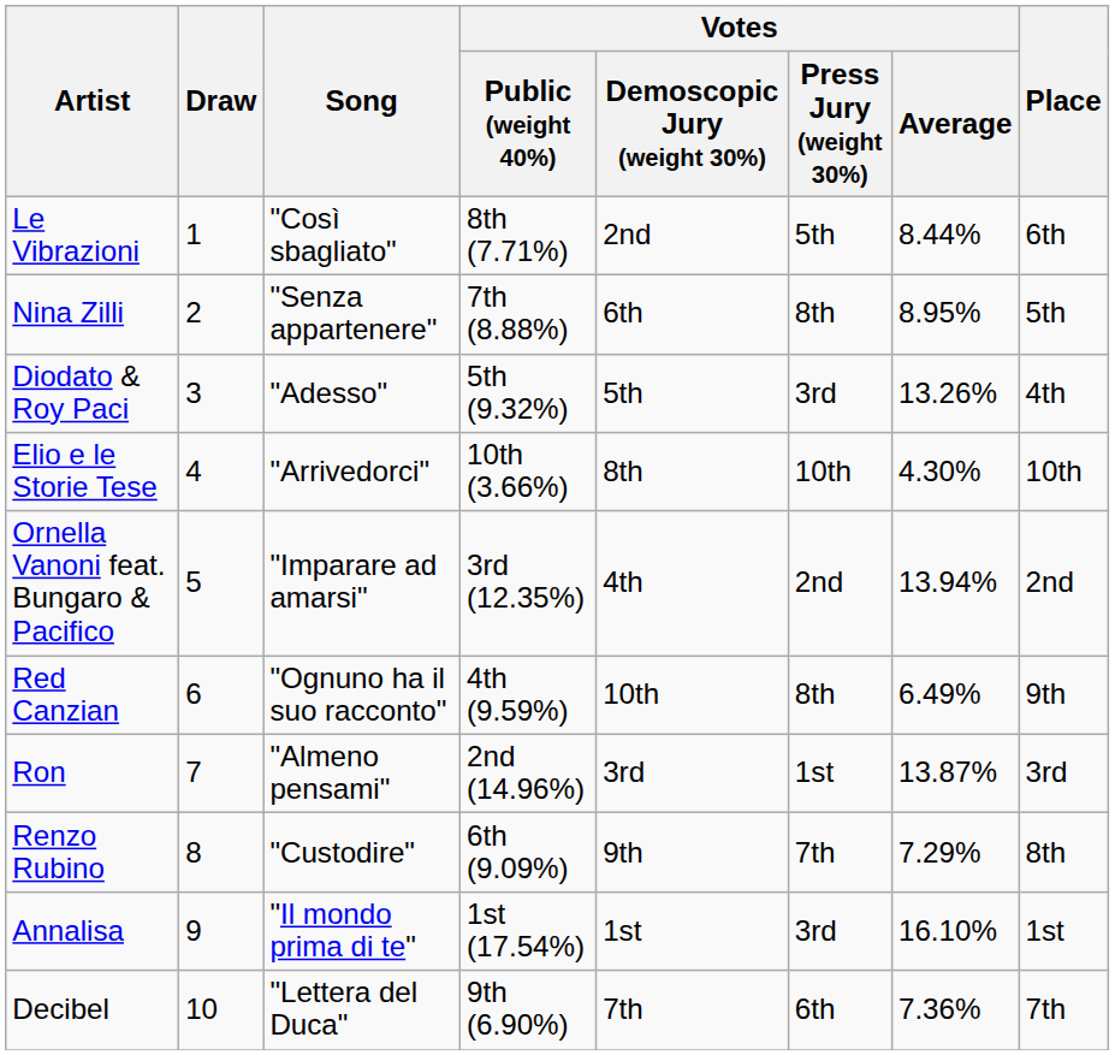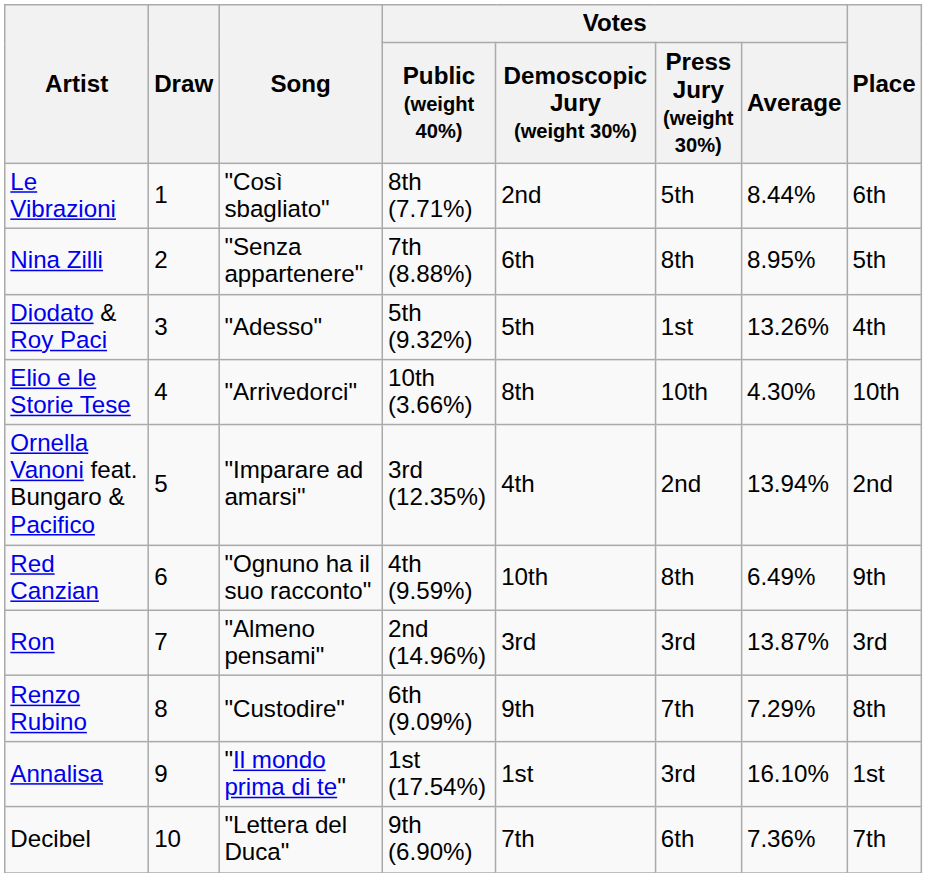Diodato & Roy Paci | Votes / Press Jury (weight 30%): 3rd -> 1st
Ron | Votes / Press Jury (weight 30%): 1st -> 3rd
